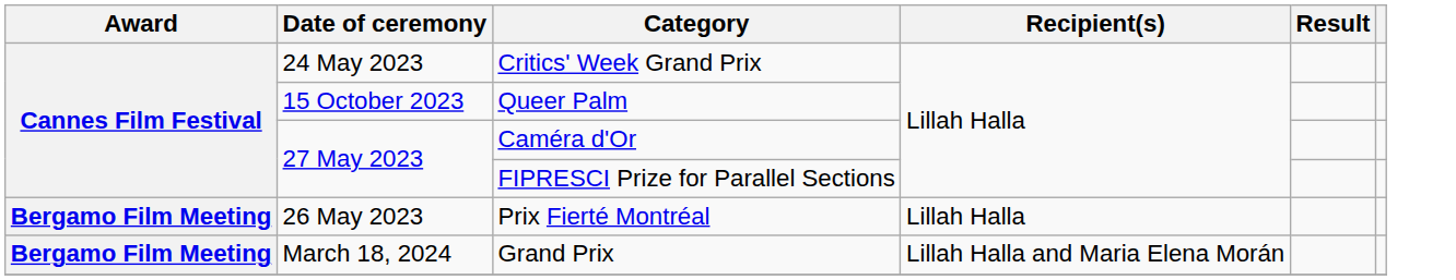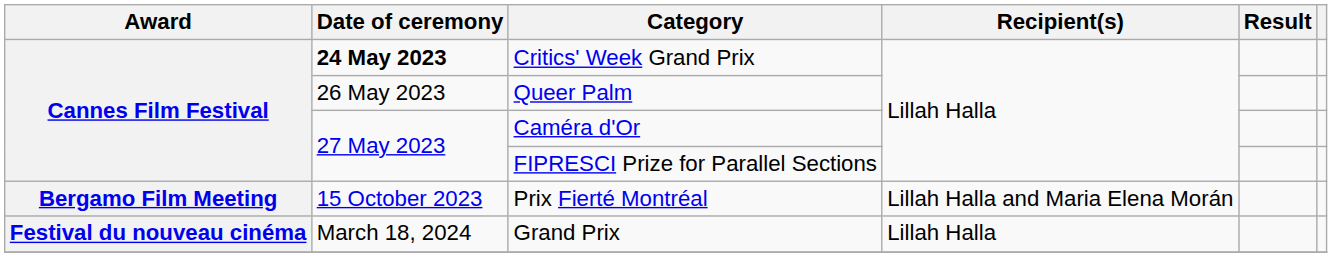Critics' Week Grand Prix | Date of ceremony: normal -> bold
Queer Palm | Date of ceremony: 15 October 2023 -> 26 May 2023
Prix Fierté Montréal | Date of ceremony: 26 May 2023 -> 15 October 2023
Prix Fierté Montréal | Recipient(s): Lillah Halla -> Lillah Halla and Maria Elena Morán
Grand Prix | Award: Bergamo Film Meeting -> Festival du nouveau cinéma
Grand Prix | Recipient(s): Lillah Halla and Maria Elena Morán -> Lillah Halla
